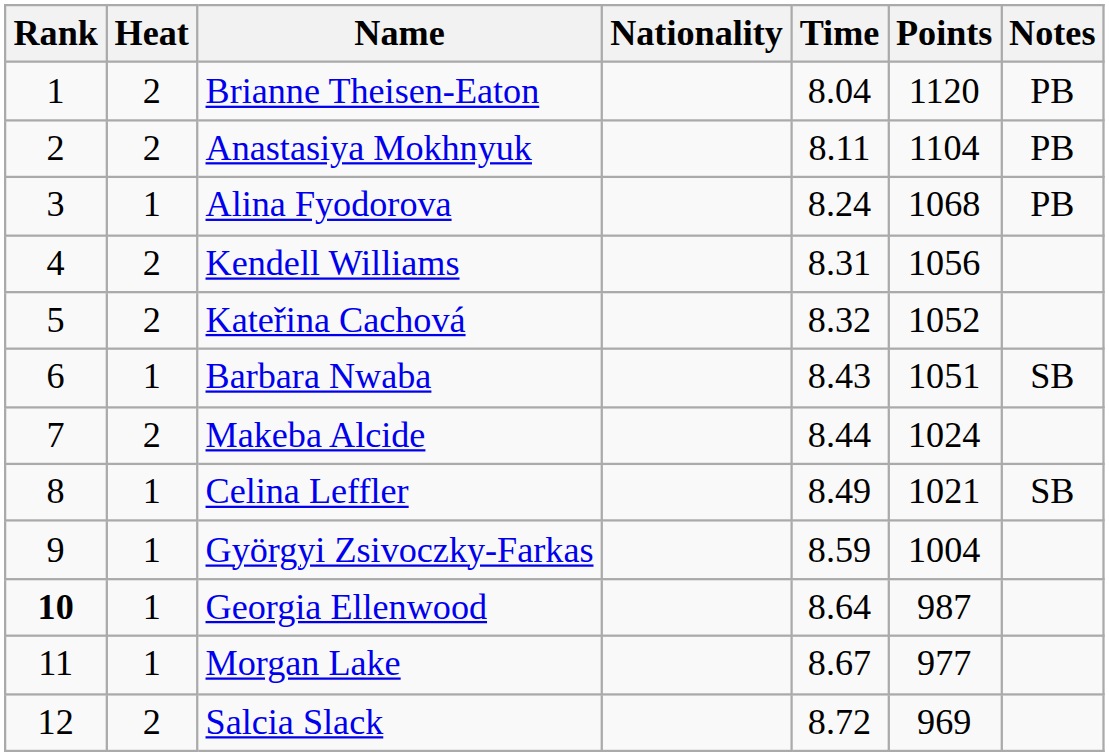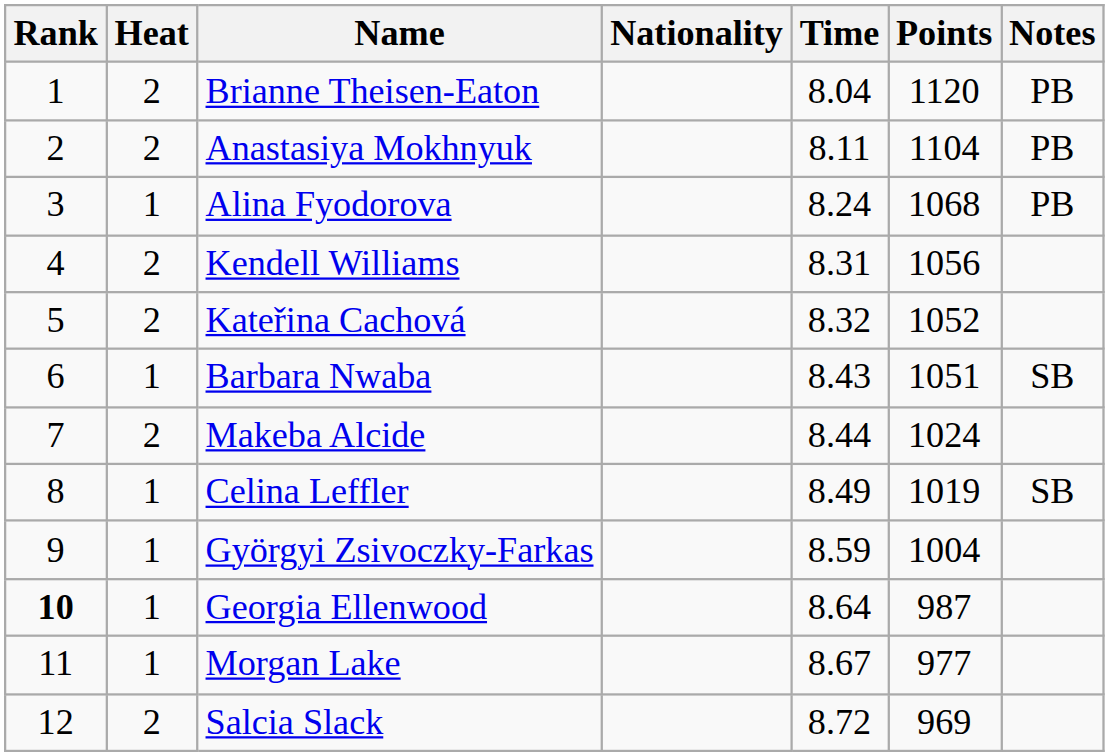Celina Leffler | Points: 1021 -> 1019
